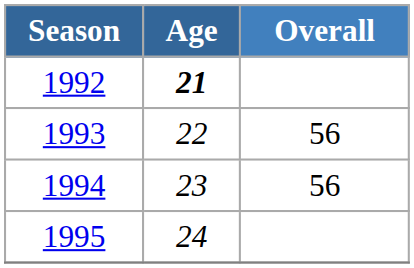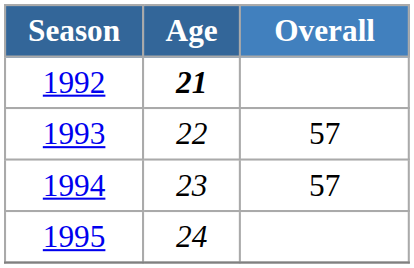1993 | Overall: 56 -> 57
1994 | Overall: 56 -> 57
